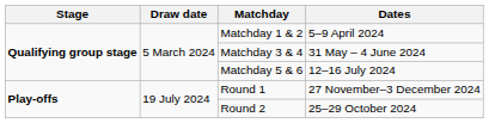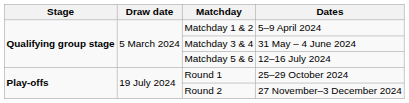Round 1 | Dates: 27 November–3 December 2024 -> 25–29 October 2024
Round 2 | Dates: 25–29 October 2024 -> 27 November–3 December 2024
